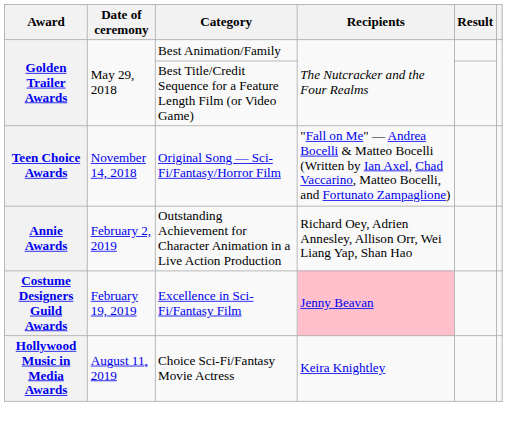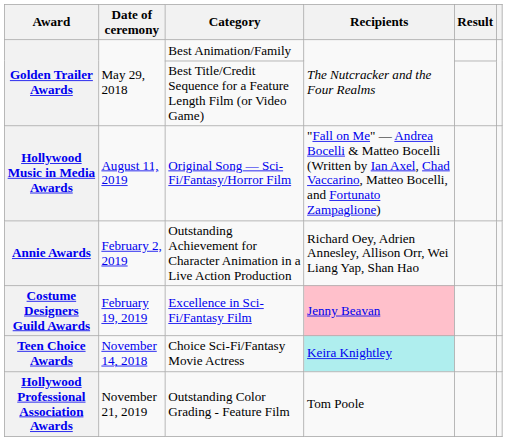Original Song — Sci-Fi/Fantasy/Horror Film | Award: Teen Choice Awards -> Hollywood Music in Media Awards
Original Song — Sci-Fi/Fantasy/Horror Film | Date of ceremony: November 14, 2018 -> August 11, 2019
Choice Sci-Fi/Fantasy Movie Actress | Award: Hollywood Music in Media Awards -> Teen Choice Awards
Choice Sci-Fi/Fantasy Movie Actress | Date of ceremony: August 11, 2019 -> November 14, 2018
Choice Sci-Fi/Fantasy Movie Actress | Recipients: no background -> paleturquoise background
+ row: Hollywood Professional Association Awards | November 21, 2019 | Outstanding Color Grading - Feature Film | Tom Poole
